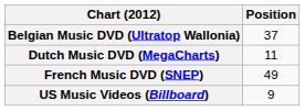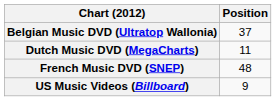French Music DVD (SNEP) | Position: 49 -> 48
